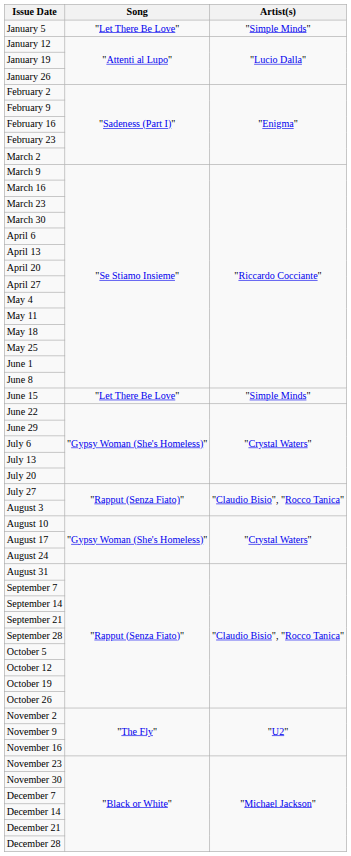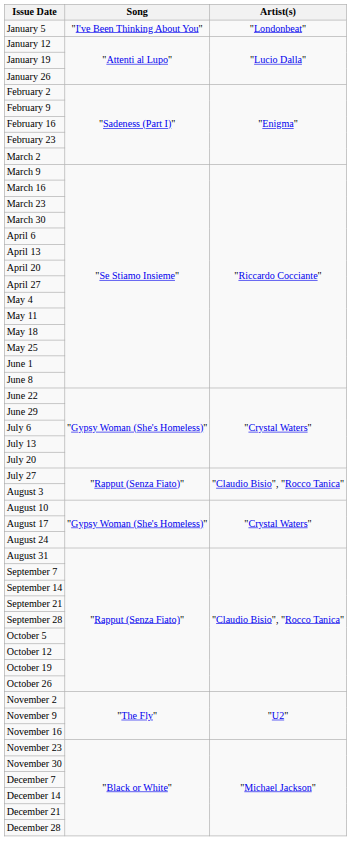January 5 | Song: "Let There Be Love" -> "I've Been Thinking About You"
January 5 | Artist(s): "Simple Minds" -> "Londonbeat"
- row: June 15 | "Let There Be Love" | "Simple Minds"
